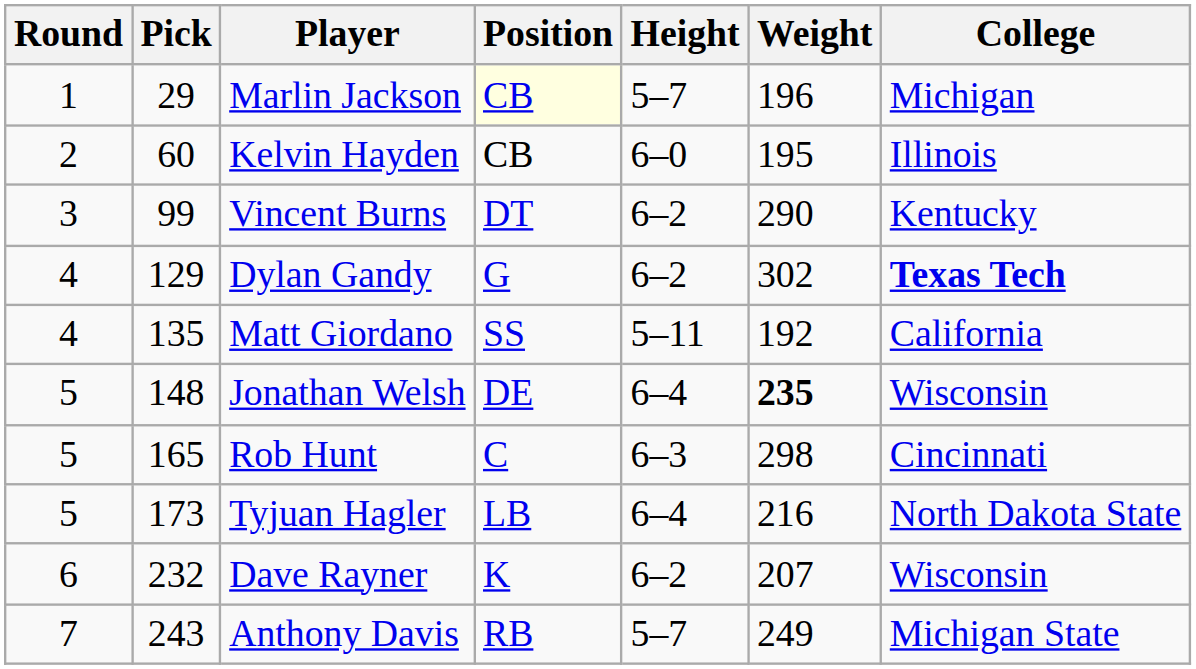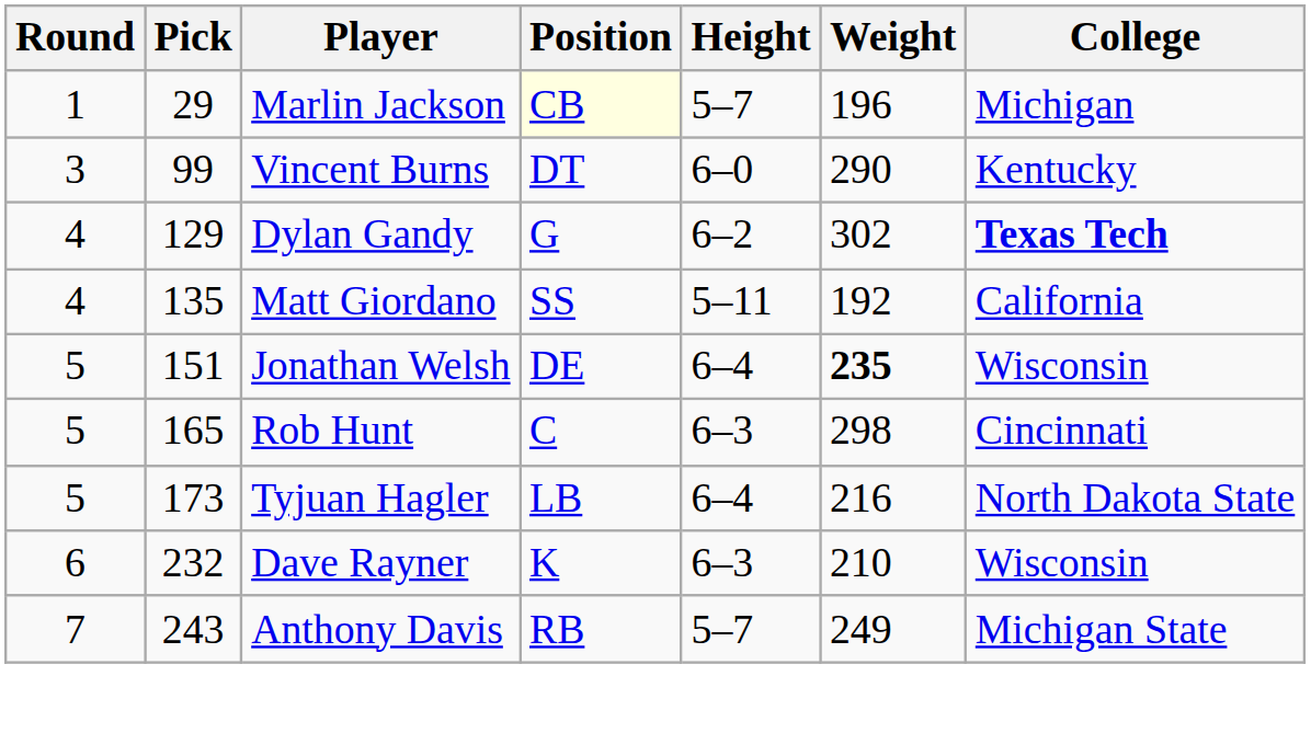- row: 2 | 60 | Kelvin Hayden | CB | 6–0 | 195 | Illinois
Vincent Burns | Height: 6–2 -> 6–0
Jonathan Welsh | Pick: 148 -> 151
Dave Rayner | Height: 6–2 -> 6–3
Dave Rayner | Weight: 207 -> 210
